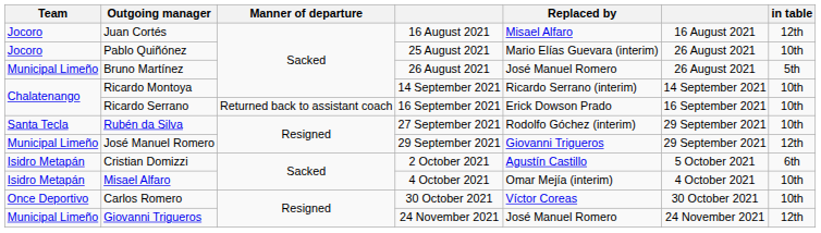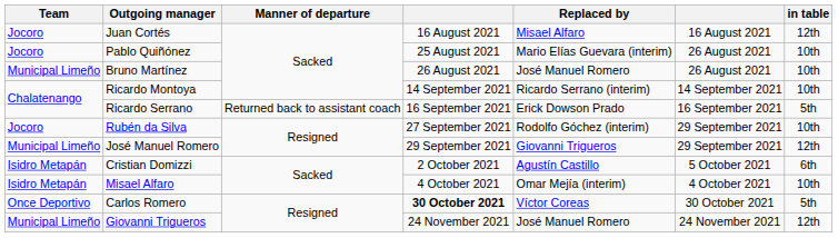Bruno Martínez | in table: 5th -> 10th
Ricardo Serrano | in table: 10th -> 5th
Rubén da Silva | Team: Santa Tecla -> Jocoro
Carlos Romero | column 4: normal -> bold
Carlos Romero | in table: 10th -> 5th
